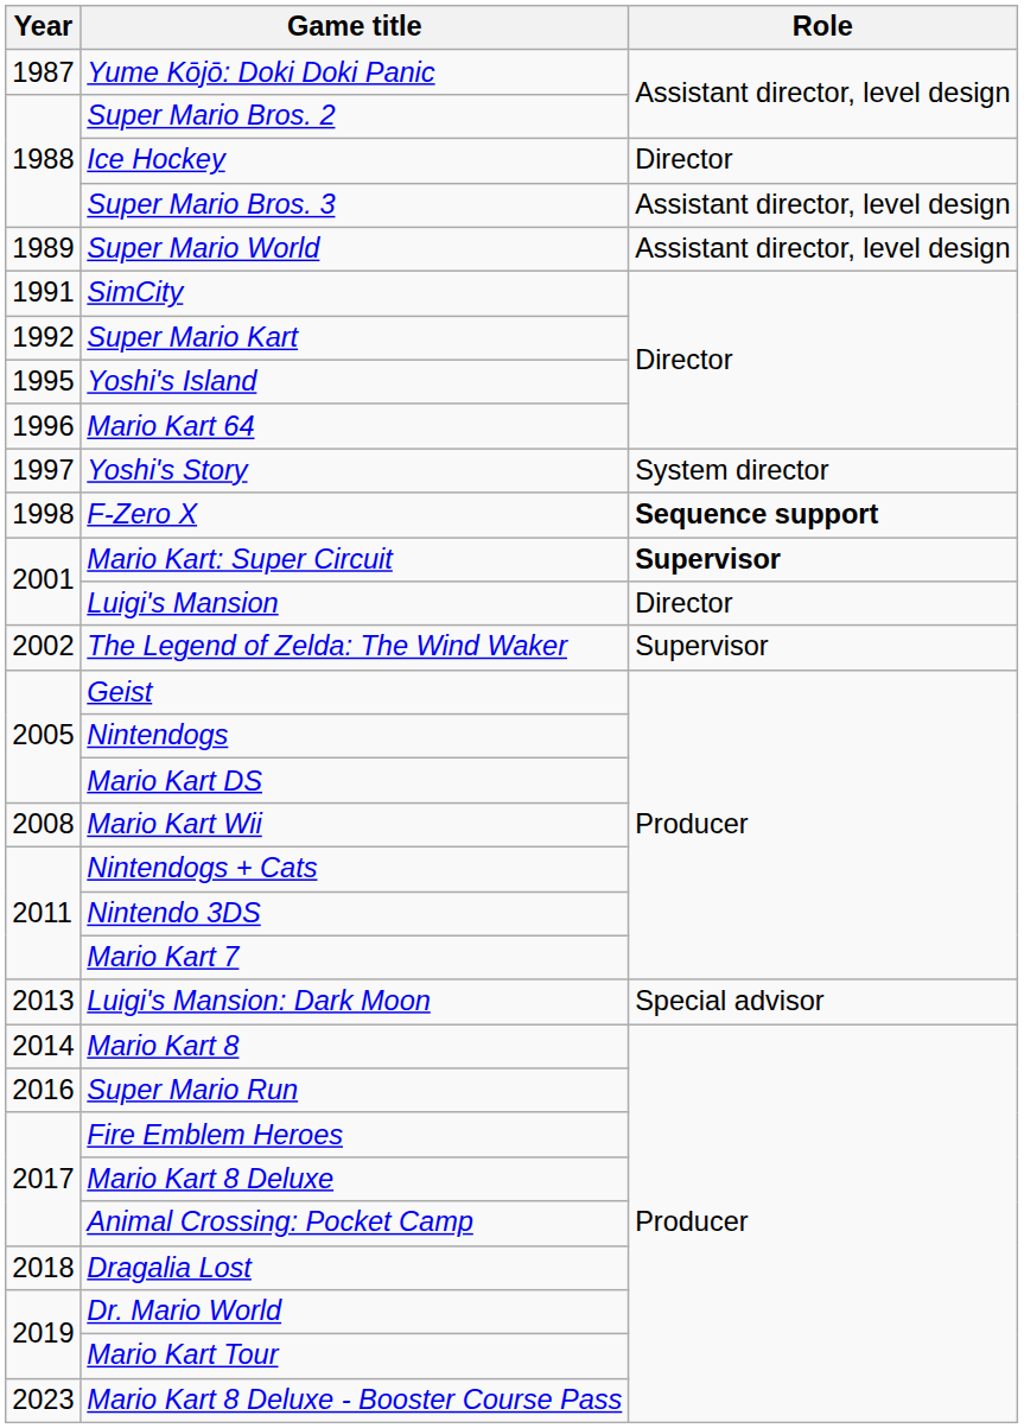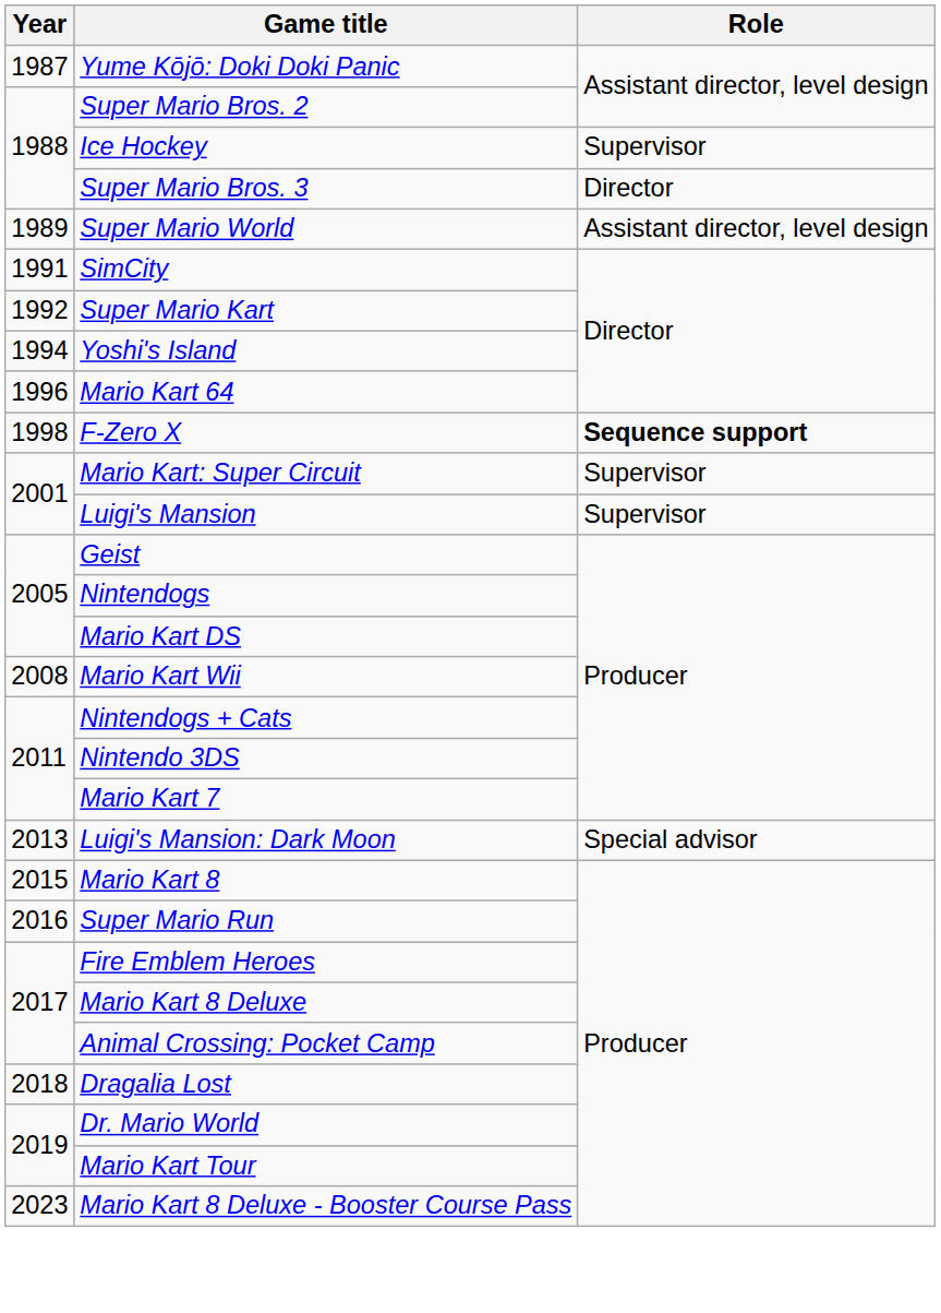Ice Hockey | Role: Director -> Supervisor
Super Mario Bros. 3 | Role: Assistant director, level design -> Director
Yoshi's Island | Year: 1995 -> 1994
- row: 1997 | Yoshi's Story | System director
Mario Kart: Super Circuit | Role: bold -> normal
Luigi's Mansion | Role: Director -> Supervisor
- row: 2002 | The Legend of Zelda: The Wind Waker | Supervisor
Mario Kart 8 | Year: 2014 -> 2015
